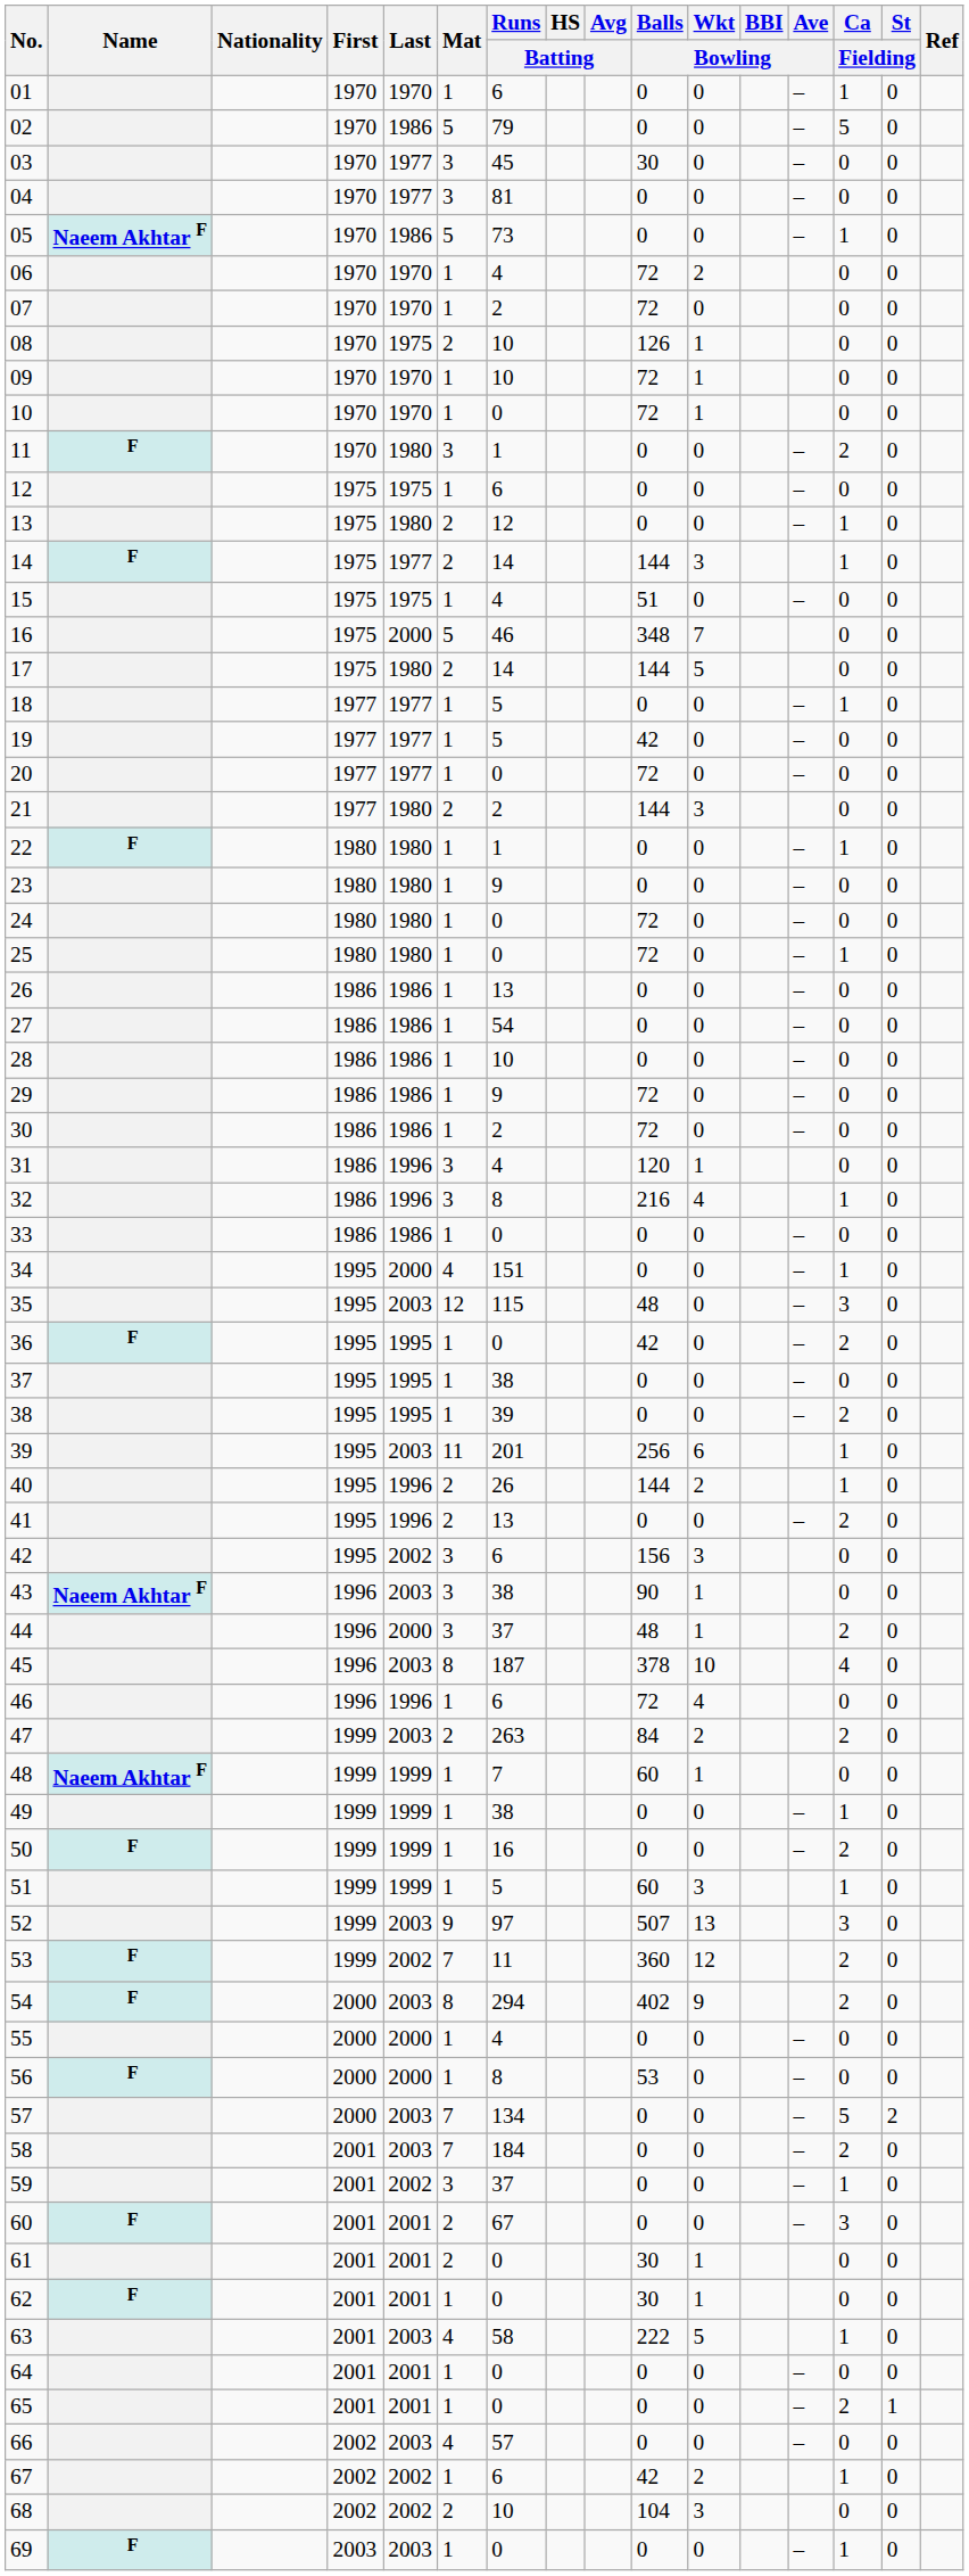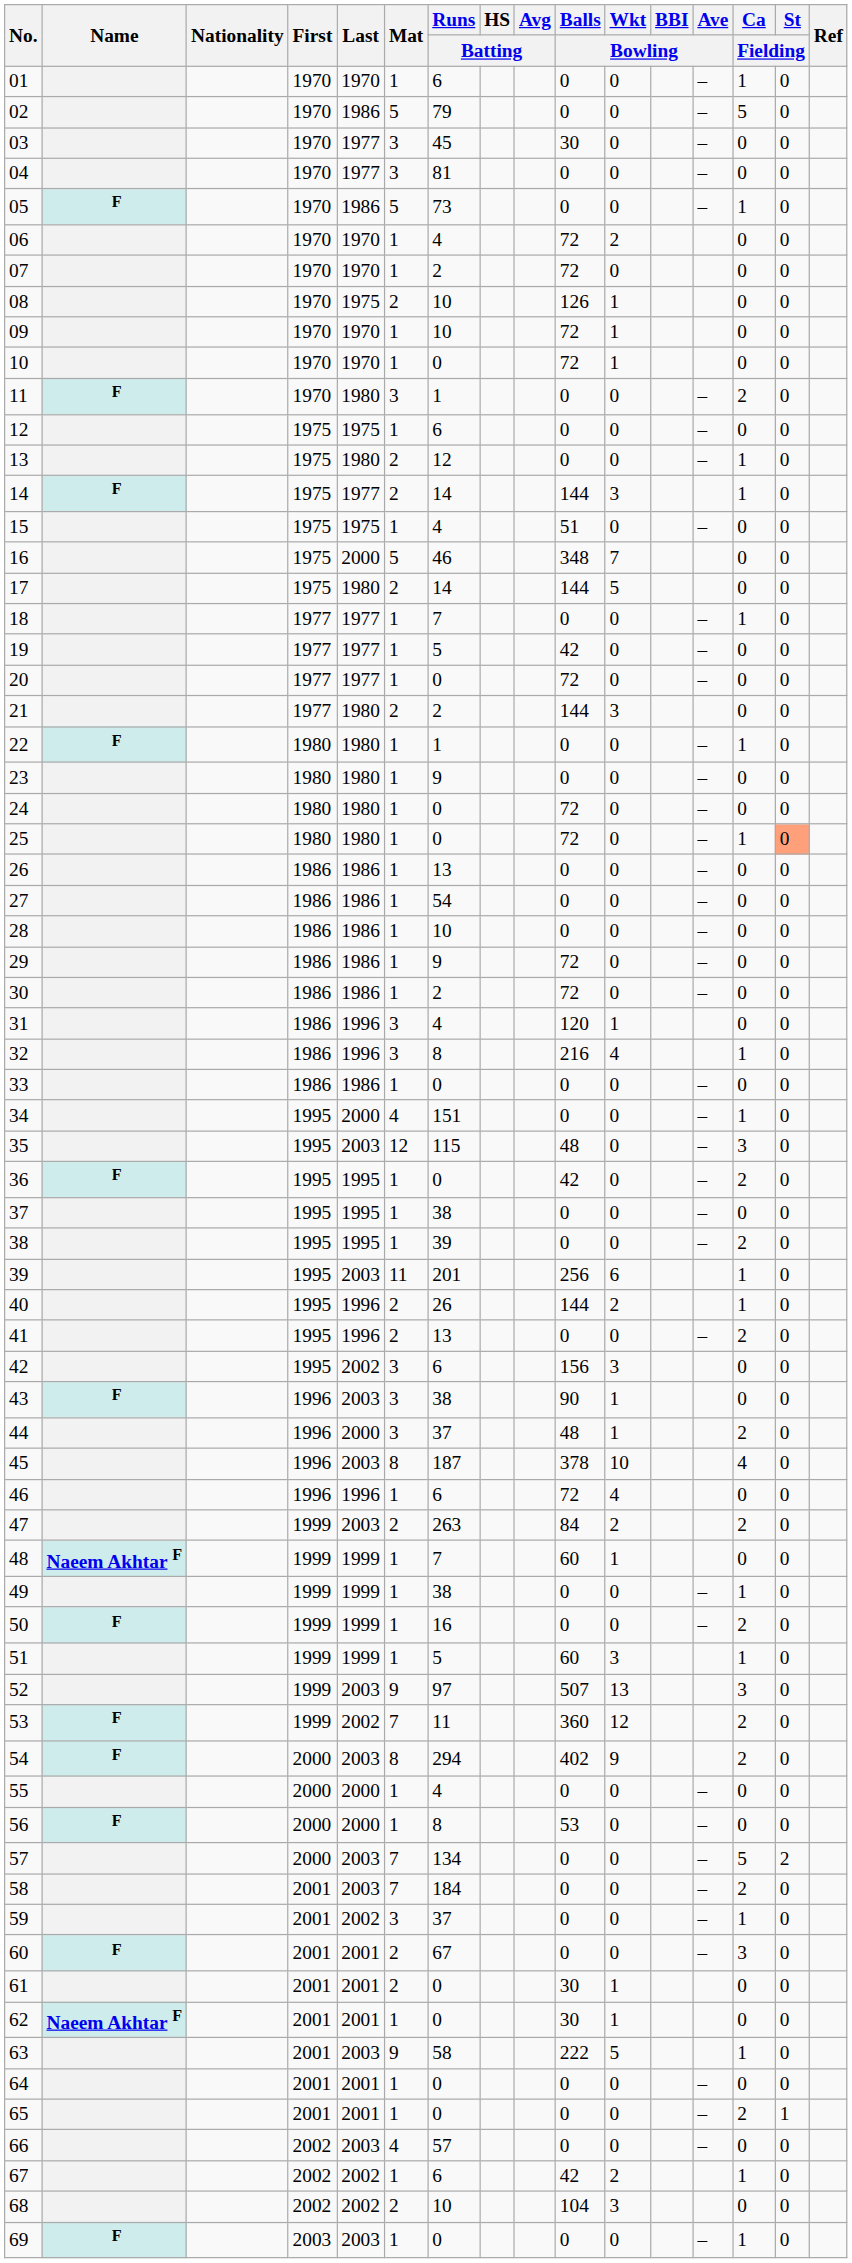05 | Name: Naeem Akhtar F -> F
18 | Runs / Batting: 5 -> 7
25 | St / Fielding: no background -> lightsalmon background
43 | Name: Naeem Akhtar F -> F
62 | Name: F -> Naeem Akhtar F
63 | Mat: 4 -> 9
